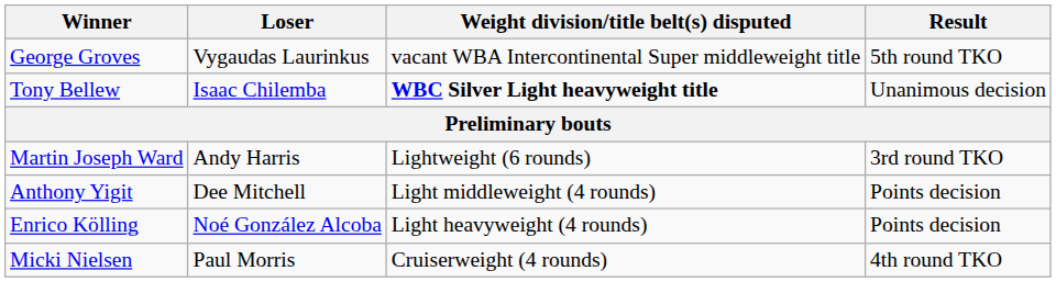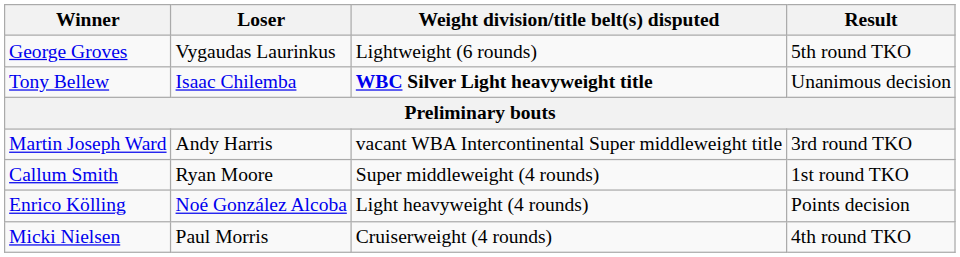George Groves | Weight division/title belt(s) disputed: vacant WBA Intercontinental Super middleweight title -> Lightweight (6 rounds)
Martin Joseph Ward | Weight division/title belt(s) disputed: Lightweight (6 rounds) -> vacant WBA Intercontinental Super middleweight title
+ row: Callum Smith | Ryan Moore | Super middleweight (4 rounds) | 1st round TKO
- row: Anthony Yigit | Dee Mitchell | Light middleweight (4 rounds) | Points decision
